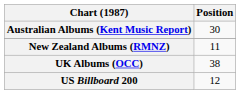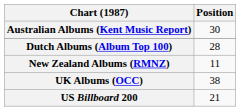+ row: Dutch Albums (Album Top 100) | 28
US Billboard 200 | Position: 12 -> 21
